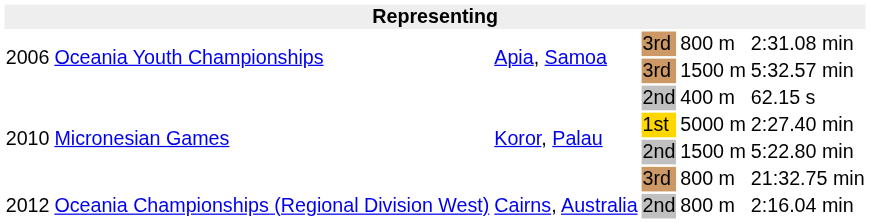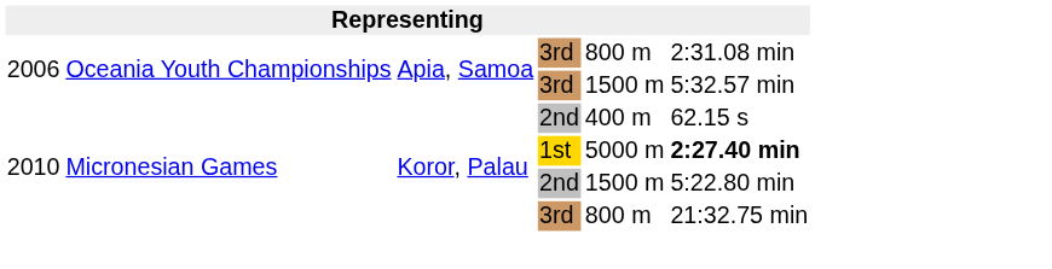2010 / 1st | column 6: normal -> bold
- row: 2012 | Oceania Championships (Regional Division West) | Cairns, Australia | 2nd | 800 m | 2:16.04 min
